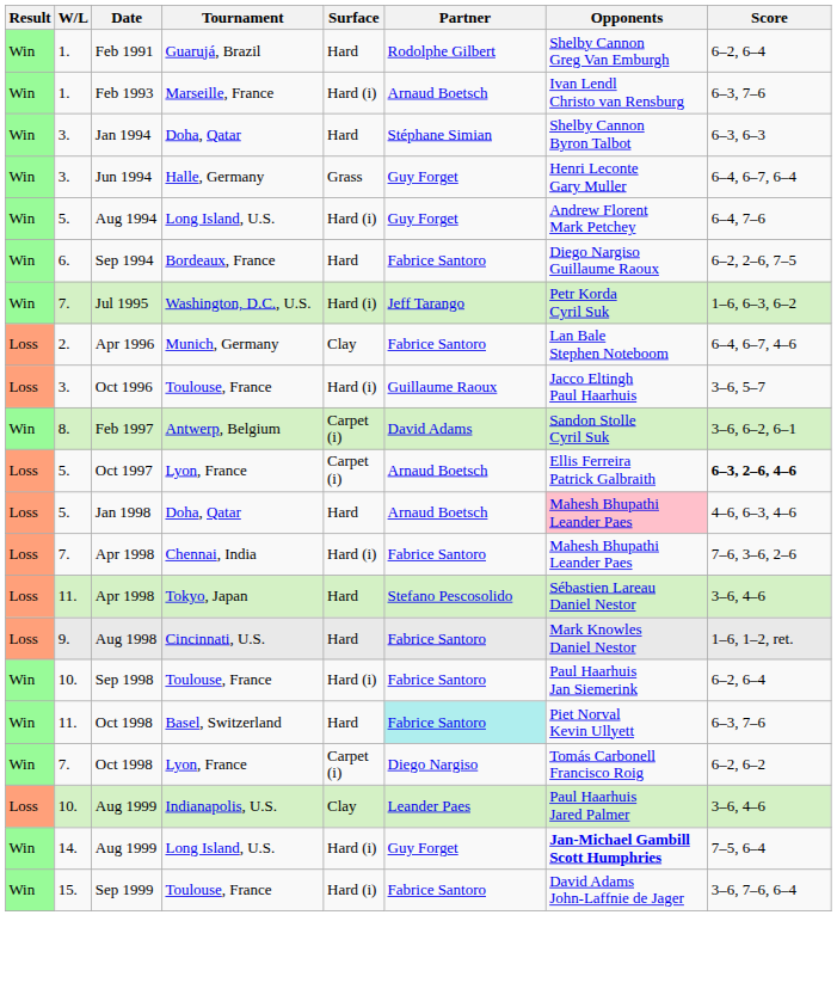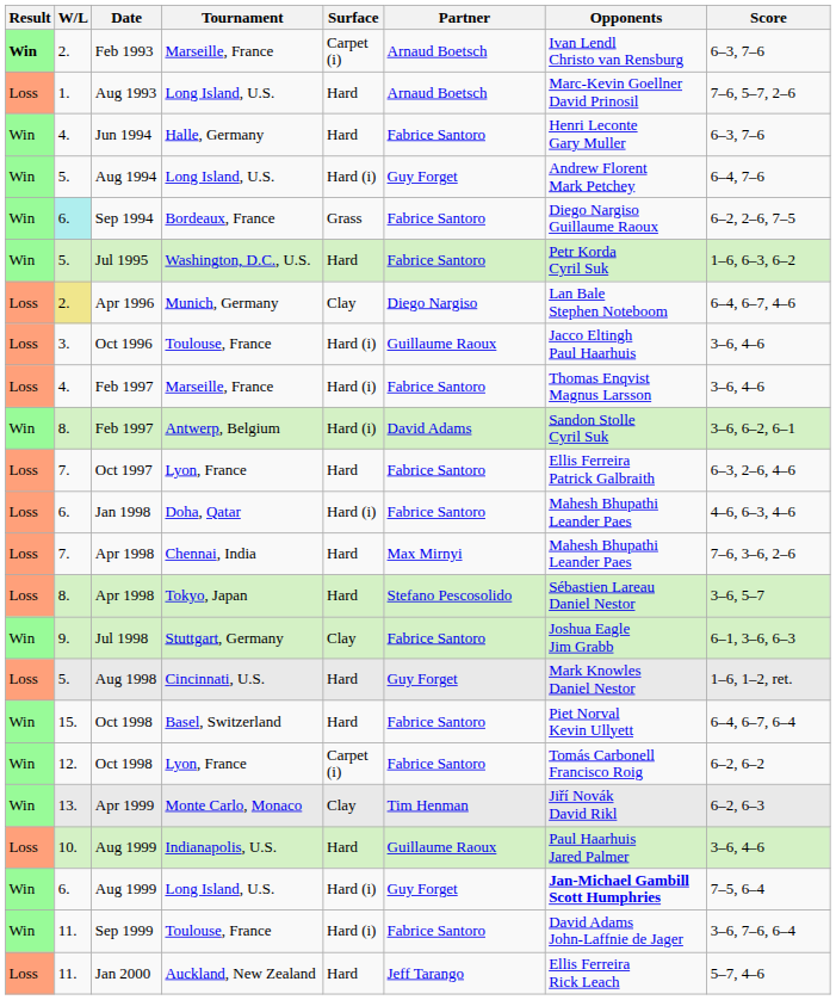- row: Win | 1. | Feb 1991 | Guarujá, Brazil | Hard | Rodolphe Gilbert | Shelby Cannon Greg Van Emburgh | 6–2, 6–4
Feb 1993 | Result: normal -> bold
Feb 1993 | W/L: 1. -> 2.
Feb 1993 | Surface: Hard (i) -> Carpet (i)
+ row: Loss | 1. | Aug 1993 | Long Island, U.S. | Hard | Arnaud Boetsch | Marc-Kevin Goellner David Prinosil | 7–6, 5–7, 2–6
- row: Win | 3. | Jan 1994 | Doha, Qatar | Hard | Stéphane Simian | Shelby Cannon Byron Talbot | 6–3, 6–3
Jun 1994 | W/L: 3. -> 4.
Jun 1994 | Surface: Grass -> Hard
Jun 1994 | Partner: Guy Forget -> Fabrice Santoro
Jun 1994 | Score: 6–4, 6–7, 6–4 -> 6–3, 7–6
Sep 1994 | W/L: no background -> paleturquoise background
Sep 1994 | Surface: Hard -> Grass
Jul 1995 | W/L: 7. -> 5.
Jul 1995 | Surface: Hard (i) -> Hard
Jul 1995 | Partner: Jeff Tarango -> Fabrice Santoro
Apr 1996 | W/L: no background -> khaki background
Apr 1996 | Partner: Fabrice Santoro -> Diego Nargiso
Oct 1996 | Score: 3–6, 5–7 -> 3–6, 4–6
+ row: Loss | 4. | Feb 1997 | Marseille, France | Hard (i) | Fabrice Santoro | Thomas Enqvist Magnus Larsson | 3–6, 4–6
Feb 1997 / Antwerp, Belgium | Surface: Carpet (i) -> Hard (i)
Oct 1997 | W/L: 5. -> 7.
Oct 1997 | Surface: Carpet (i) -> Hard
Oct 1997 | Partner: Arnaud Boetsch -> Fabrice Santoro
Oct 1997 | Score: bold -> normal
Jan 1998 | W/L: 5. -> 6.
Jan 1998 | Surface: Hard -> Hard (i)
Jan 1998 | Partner: Arnaud Boetsch -> Fabrice Santoro
Jan 1998 | Opponents: pink background -> no background
Apr 1998 / Chennai, India | Surface: Hard (i) -> Hard
Apr 1998 / Chennai, India | Partner: Fabrice Santoro -> Max Mirnyi
Apr 1998 / Tokyo, Japan | W/L: 11. -> 8.
Apr 1998 / Tokyo, Japan | Score: 3–6, 4–6 -> 3–6, 5–7
+ row: Win | 9. | Jul 1998 | Stuttgart, Germany | Clay | Fabrice Santoro | Joshua Eagle Jim Grabb | 6–1, 3–6, 6–3
Aug 1998 | W/L: 9. -> 5.
Aug 1998 | Partner: Fabrice Santoro -> Guy Forget
- row: Win | 10. | Sep 1998 | Toulouse, France | Hard (i) | Fabrice Santoro | Paul Haarhuis Jan Siemerink | 6–2, 6–4
Oct 1998 / Basel, Switzerland | W/L: 11. -> 15.
Oct 1998 / Basel, Switzerland | Partner: paleturquoise background -> no background
Oct 1998 / Basel, Switzerland | Score: 6–3, 7–6 -> 6–4, 6–7, 6–4
Oct 1998 / Lyon, France | W/L: 7. -> 12.
Oct 1998 / Lyon, France | Partner: Diego Nargiso -> Fabrice Santoro
+ row: Win | 13. | Apr 1999 | Monte Carlo, Monaco | Clay | Tim Henman | Jiří Novák David Rikl | 6–2, 6–3
Aug 1999 / Indianapolis, U.S. | Surface: Clay -> Hard
Aug 1999 / Indianapolis, U.S. | Partner: Leander Paes -> Guillaume Raoux
Aug 1999 / Long Island, U.S. | W/L: 14. -> 6.
Sep 1999 | W/L: 15. -> 11.
+ row: Loss | 11. | Jan 2000 | Auckland, New Zealand | Hard | Jeff Tarango | Ellis Ferreira Rick Leach | 5–7, 4–6
